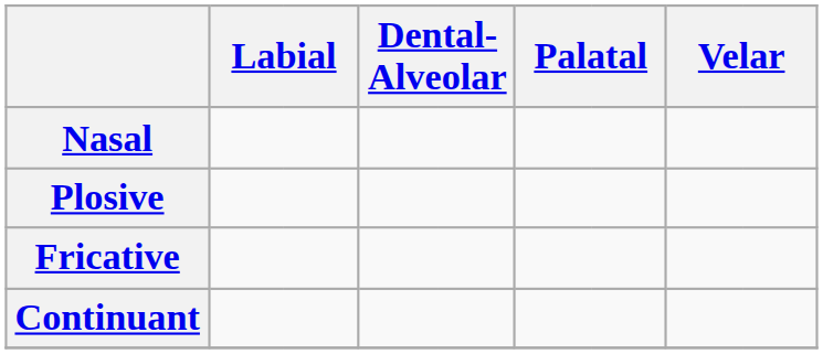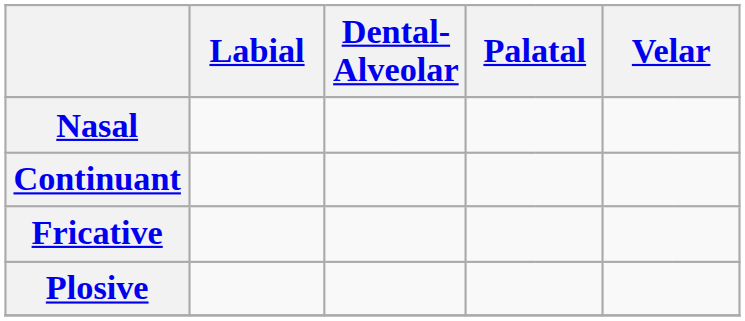rows swapped: Plosive <-> Continuant
